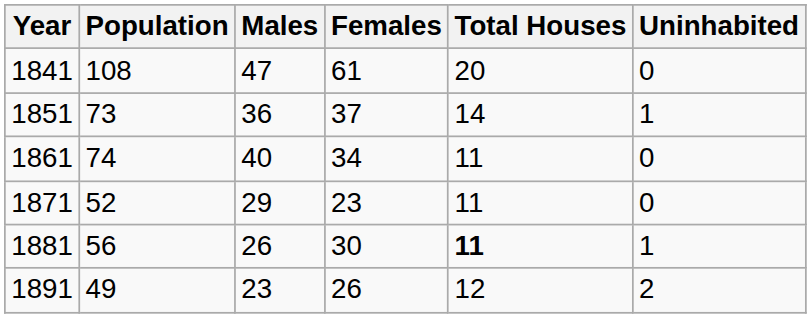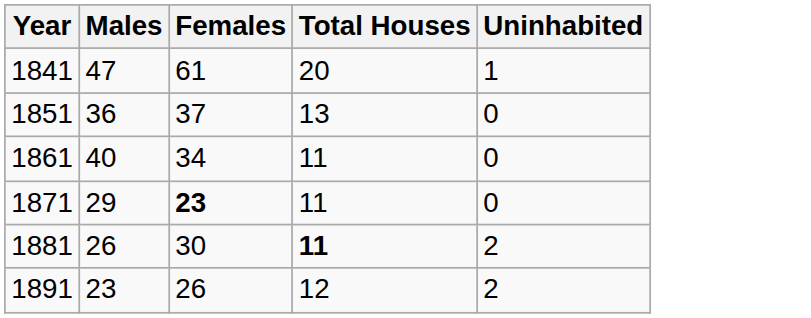- column: Population | 108 | 73 | 74 | 52 | 56 | 49
1841 | Uninhabited: 0 -> 1
1851 | Total Houses: 14 -> 13
1851 | Uninhabited: 1 -> 0
1871 | Females: normal -> bold
1881 | Uninhabited: 1 -> 2
